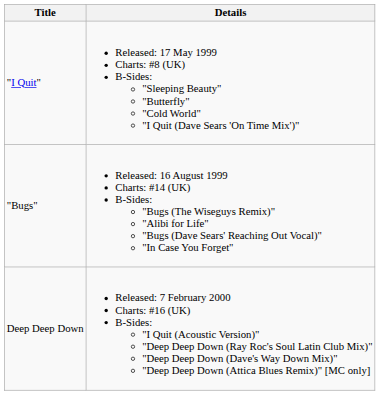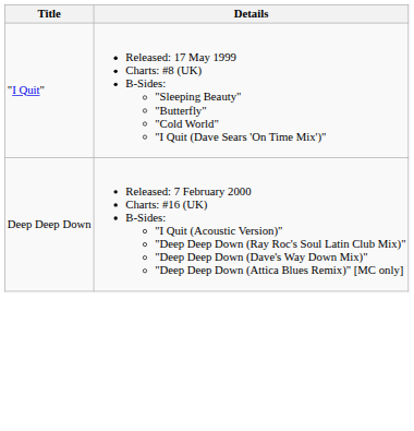- row: "Bugs" | Released: 16 August 1999 Charts: #14 (UK) B-Sides: "Bugs (The Wiseguys Remix)" "Alibi for Life" "Bugs (Dave Sears' Reaching Out Vocal)" "In Case You Forget"
